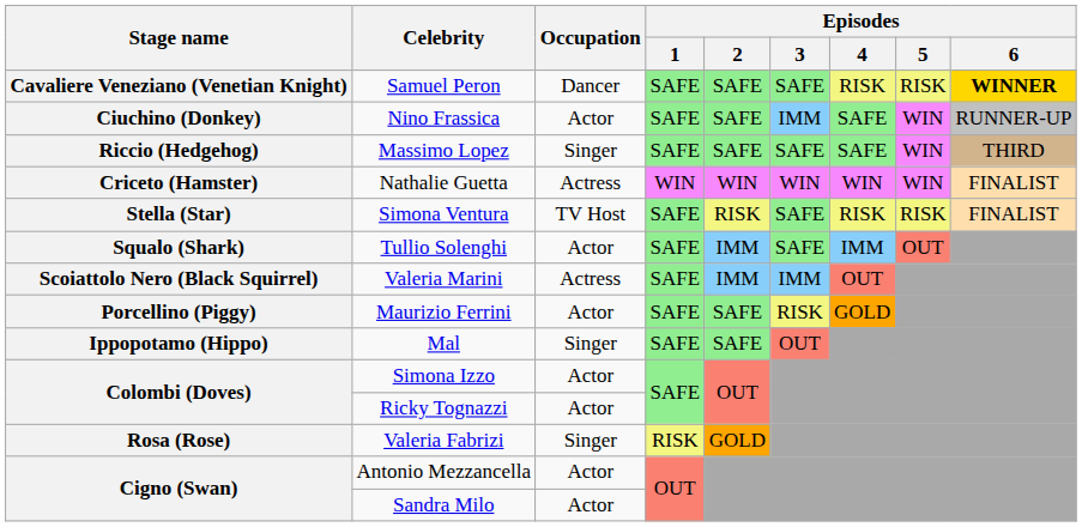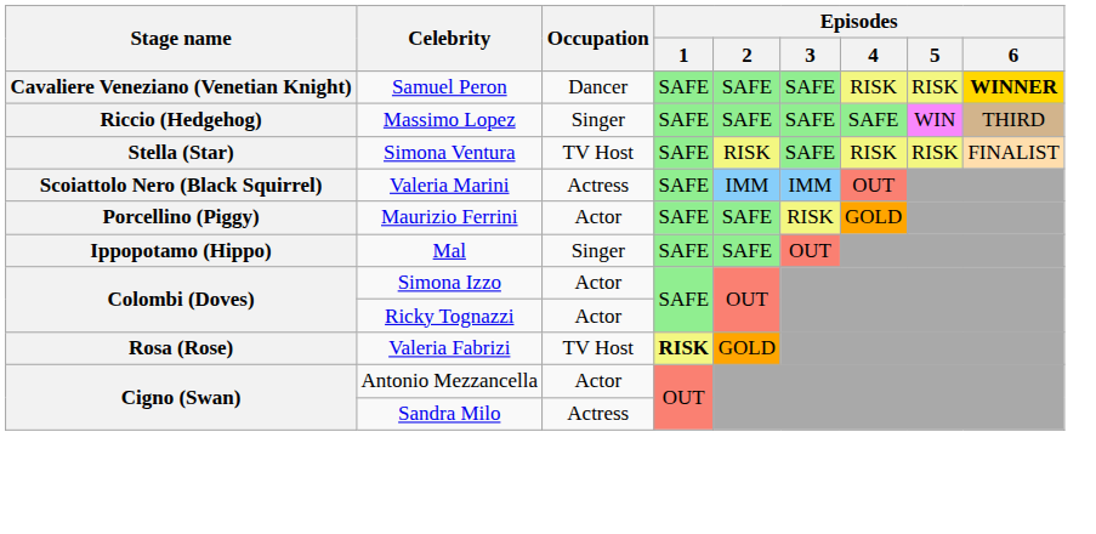- row: Ciuchino (Donkey) | Nino Frassica | Actor | SAFE | SAFE | IMM | SAFE | WIN | RUNNER-UP
- row: Criceto (Hamster) | Nathalie Guetta | Actress | WIN | WIN | WIN | WIN | WIN | FINALIST
- row: Squalo (Shark) | Tullio Solenghi | Actor | SAFE | IMM | SAFE | IMM | OUT
Valeria Fabrizi | Occupation: Singer -> TV Host
Valeria Fabrizi | Episodes / 1: normal -> bold
Sandra Milo | Occupation: Actor -> Actress
